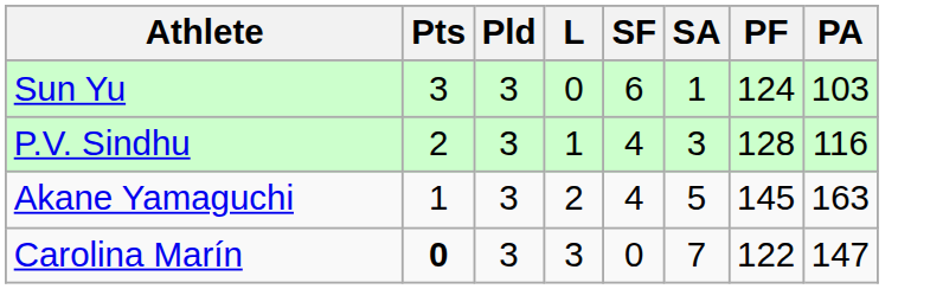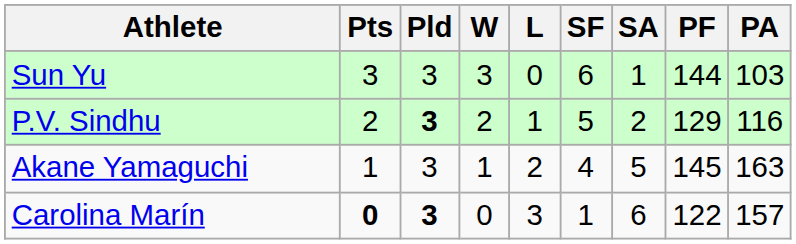+ column: W | 3 | 2 | 1 | 0
Sun Yu | PF: 124 -> 144
P.V. Sindhu | Pld: normal -> bold
P.V. Sindhu | SF: 4 -> 5
P.V. Sindhu | SA: 3 -> 2
P.V. Sindhu | PF: 128 -> 129
Carolina Marín | Pld: normal -> bold
Carolina Marín | SF: 0 -> 1
Carolina Marín | SA: 7 -> 6
Carolina Marín | PA: 147 -> 157
